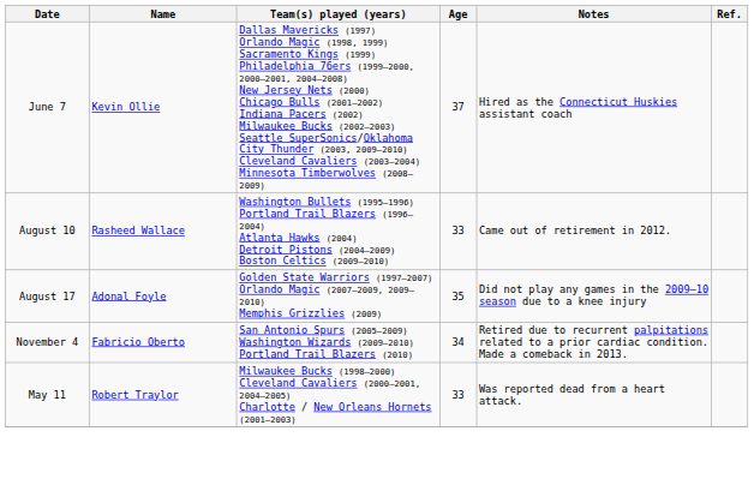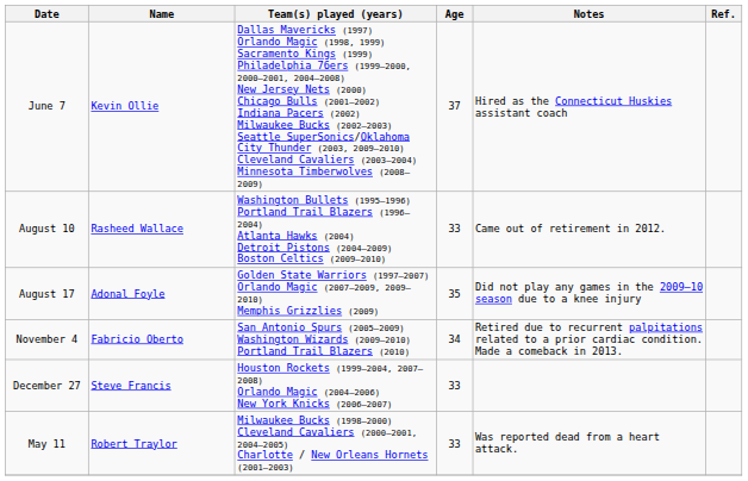+ row: December 27 | Steve Francis | Houston Rockets (1999–2004, 2007–2008) Orlando Magic (2004–2006) New York Knicks (2006–2007) | 33
